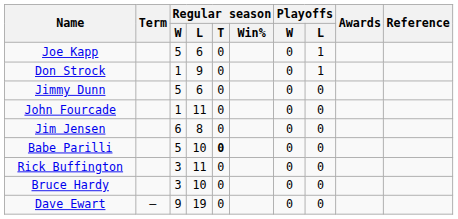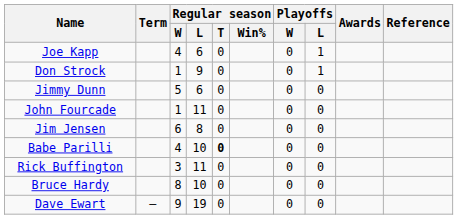Joe Kapp | Regular season / W: 5 -> 4
Babe Parilli | Regular season / W: 5 -> 4
Bruce Hardy | Regular season / W: 3 -> 8
